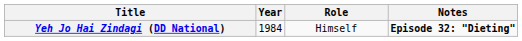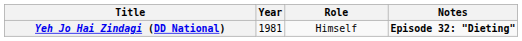Yeh Jo Hai Zindagi (DD National) | Year: 1984 -> 1981
